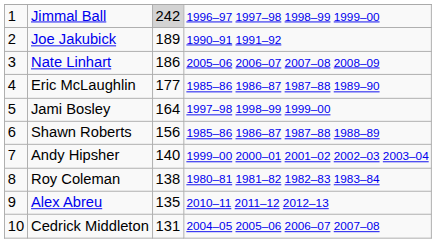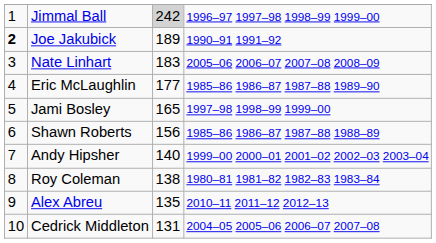Joe Jakubick | column 1: normal -> bold
Nate Linhart | column 3: 186 -> 183
Jami Bosley | column 3: 164 -> 165
